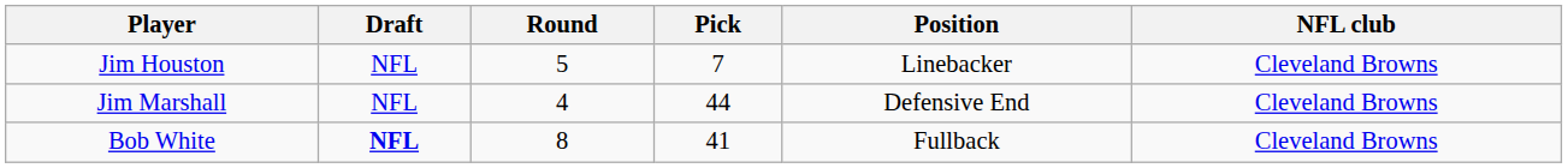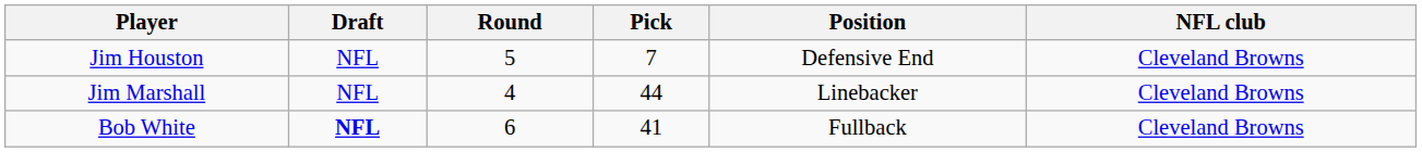Jim Houston | Position: Linebacker -> Defensive End
Jim Marshall | Position: Defensive End -> Linebacker
Bob White | Round: 8 -> 6
